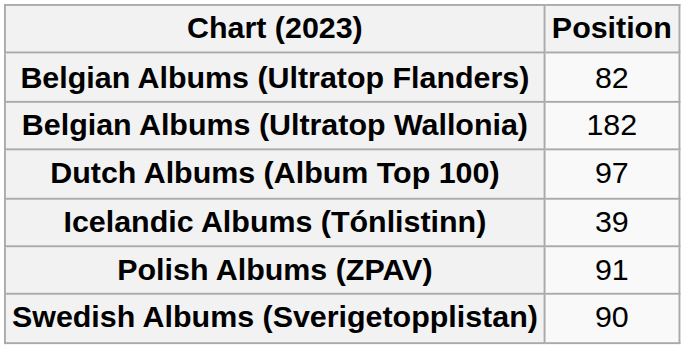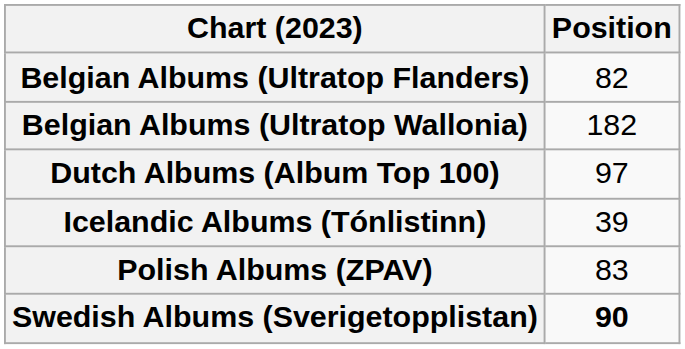Polish Albums (ZPAV) | Position: 91 -> 83
Swedish Albums (Sverigetopplistan) | Position: normal -> bold
